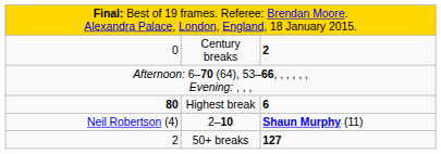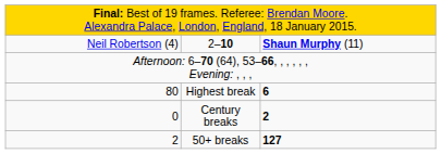rows swapped: 2–10 <-> Century breaks
Highest break | column 1: bold -> normal
